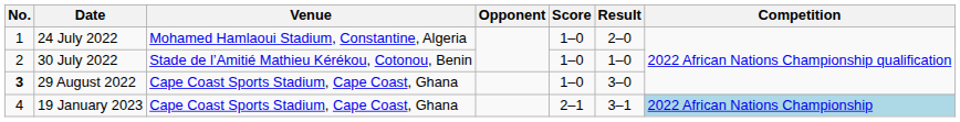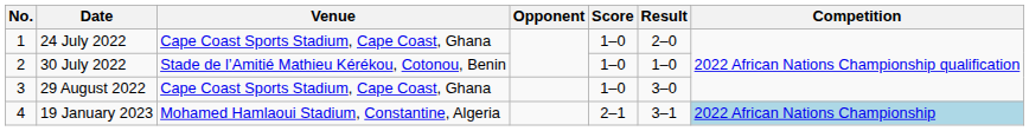24 July 2022 | Venue: Mohamed Hamlaoui Stadium, Constantine, Algeria -> Cape Coast Sports Stadium, Cape Coast, Ghana
29 August 2022 | No.: bold -> normal
19 January 2023 | Venue: Cape Coast Sports Stadium, Cape Coast, Ghana -> Mohamed Hamlaoui Stadium, Constantine, Algeria
